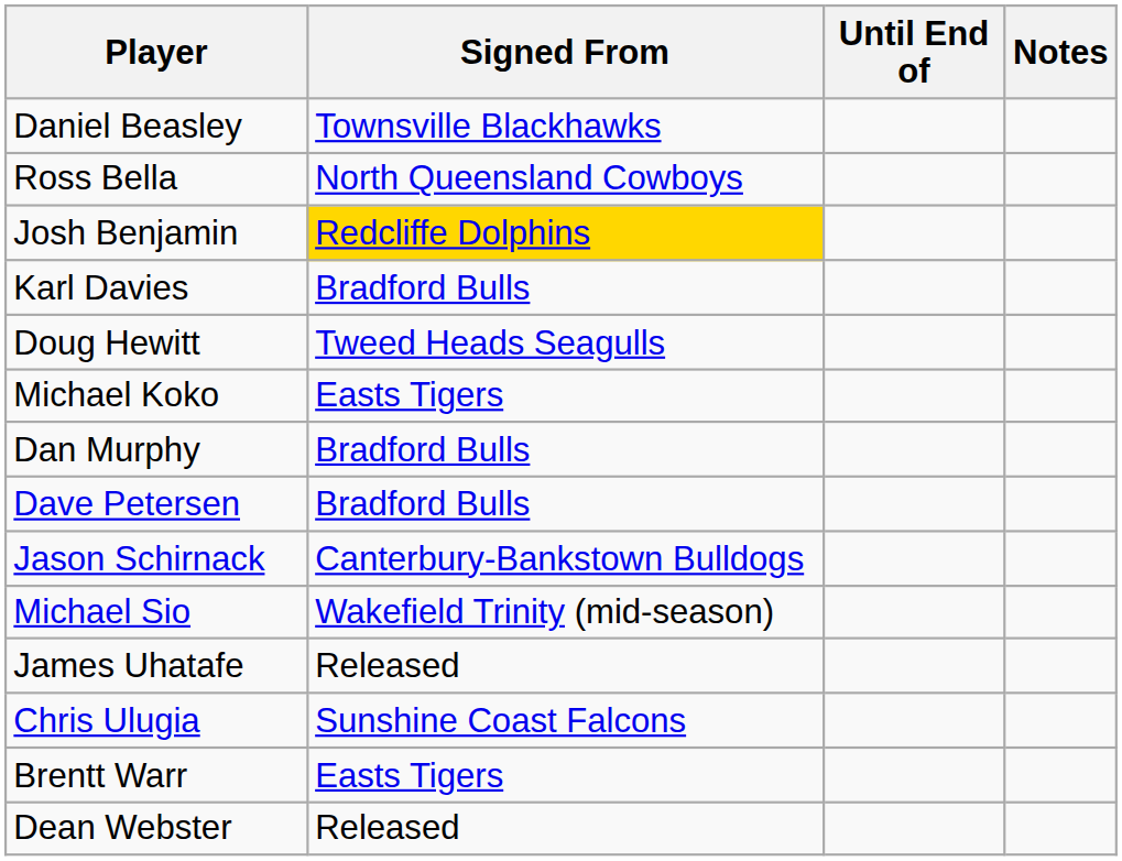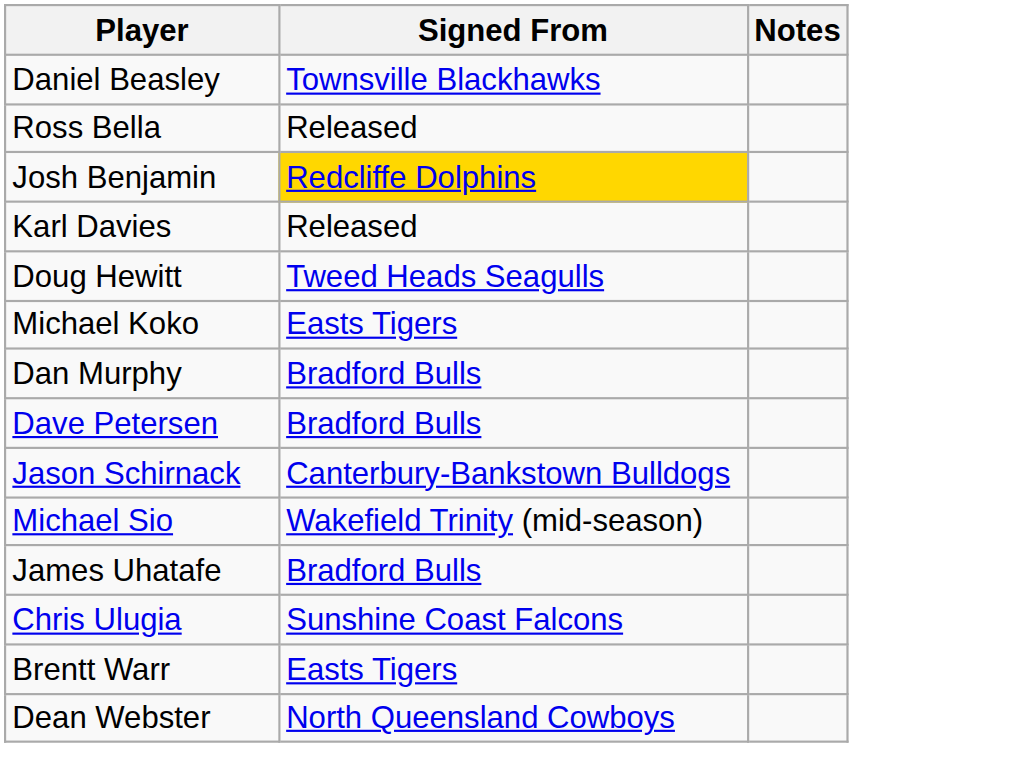- column: Until End of
Ross Bella | Signed From: North Queensland Cowboys -> Released
Karl Davies | Signed From: Bradford Bulls -> Released
James Uhatafe | Signed From: Released -> Bradford Bulls
Dean Webster | Signed From: Released -> North Queensland Cowboys
